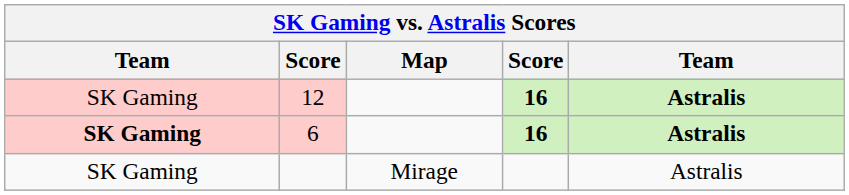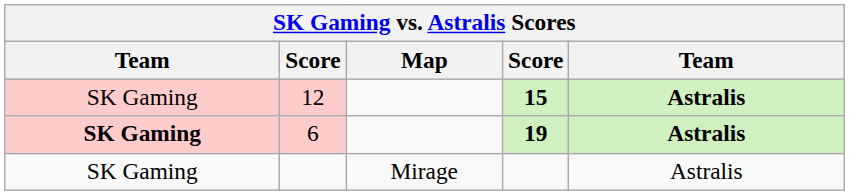12 | column 4: 16 -> 15
6 | column 4: 16 -> 19
